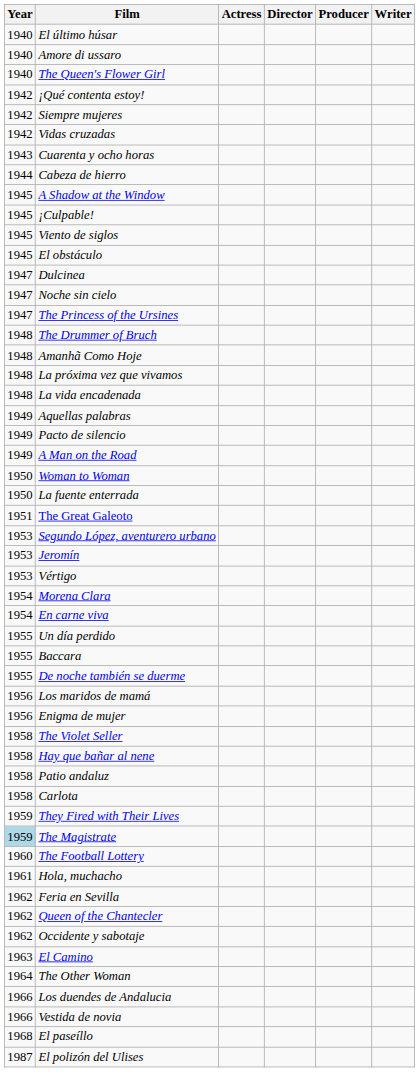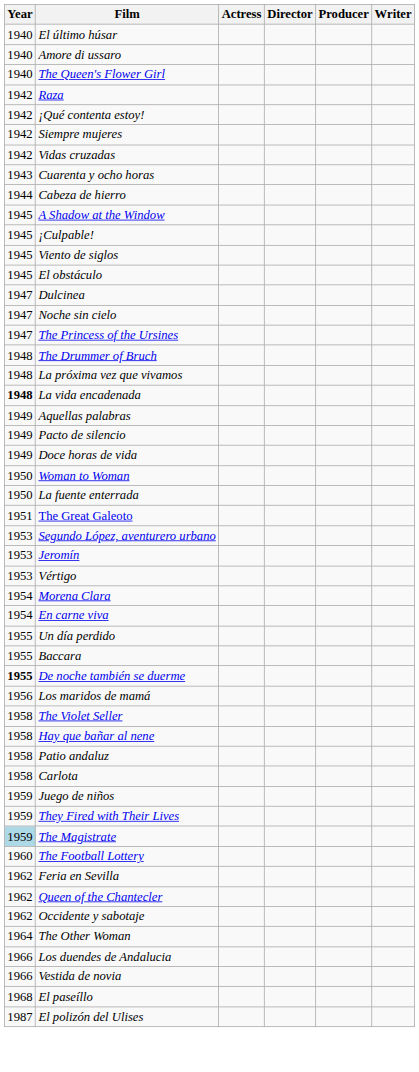+ row: 1942 | Raza
- row: 1948 | Amanhã Como Hoje
La vida encadenada | Year: normal -> bold
+ row: 1949 | Doce horas de vida
- row: 1949 | A Man on the Road
De noche también se duerme | Year: normal -> bold
- row: 1956 | Enigma de mujer
+ row: 1959 | Juego de niños
- row: 1961 | Hola, muchacho
- row: 1963 | El Camino
